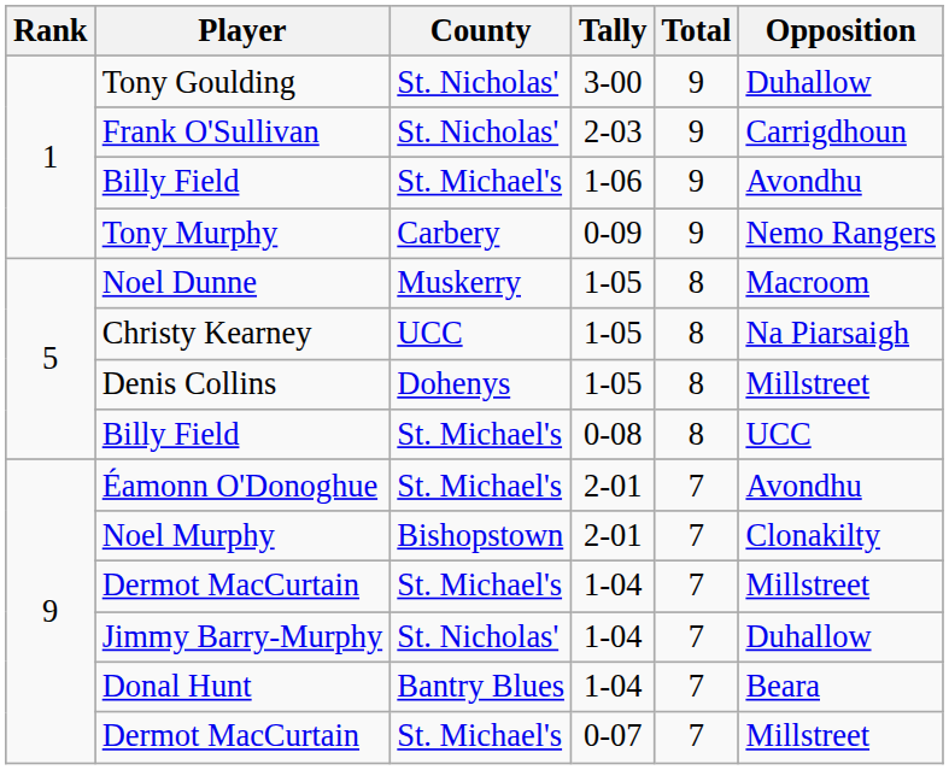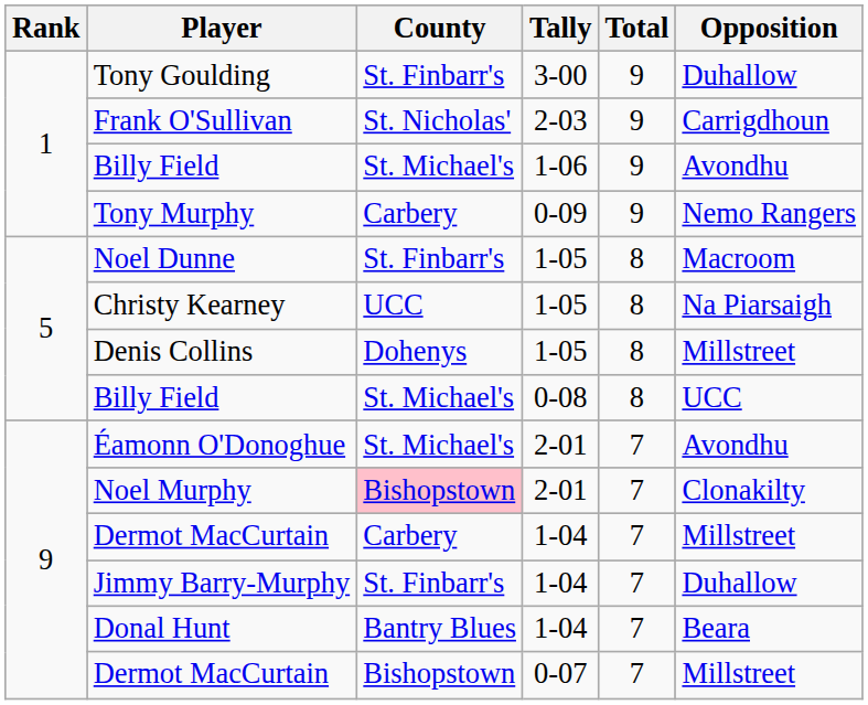Tony Goulding | County: St. Nicholas' -> St. Finbarr's
Noel Dunne | County: Muskerry -> St. Finbarr's
Noel Murphy | County: no background -> pink background
Dermot MacCurtain / 1-04 | County: St. Michael's -> Carbery
Jimmy Barry-Murphy | County: St. Nicholas' -> St. Finbarr's
Dermot MacCurtain / 0-07 | County: St. Michael's -> Bishopstown
